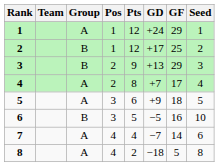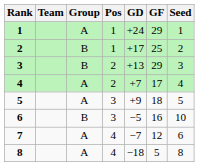- column: Pts | 12 | 12 | 9 | 8 | 6 | 5 | 4 | 2
7 | GF: 14 -> 12
